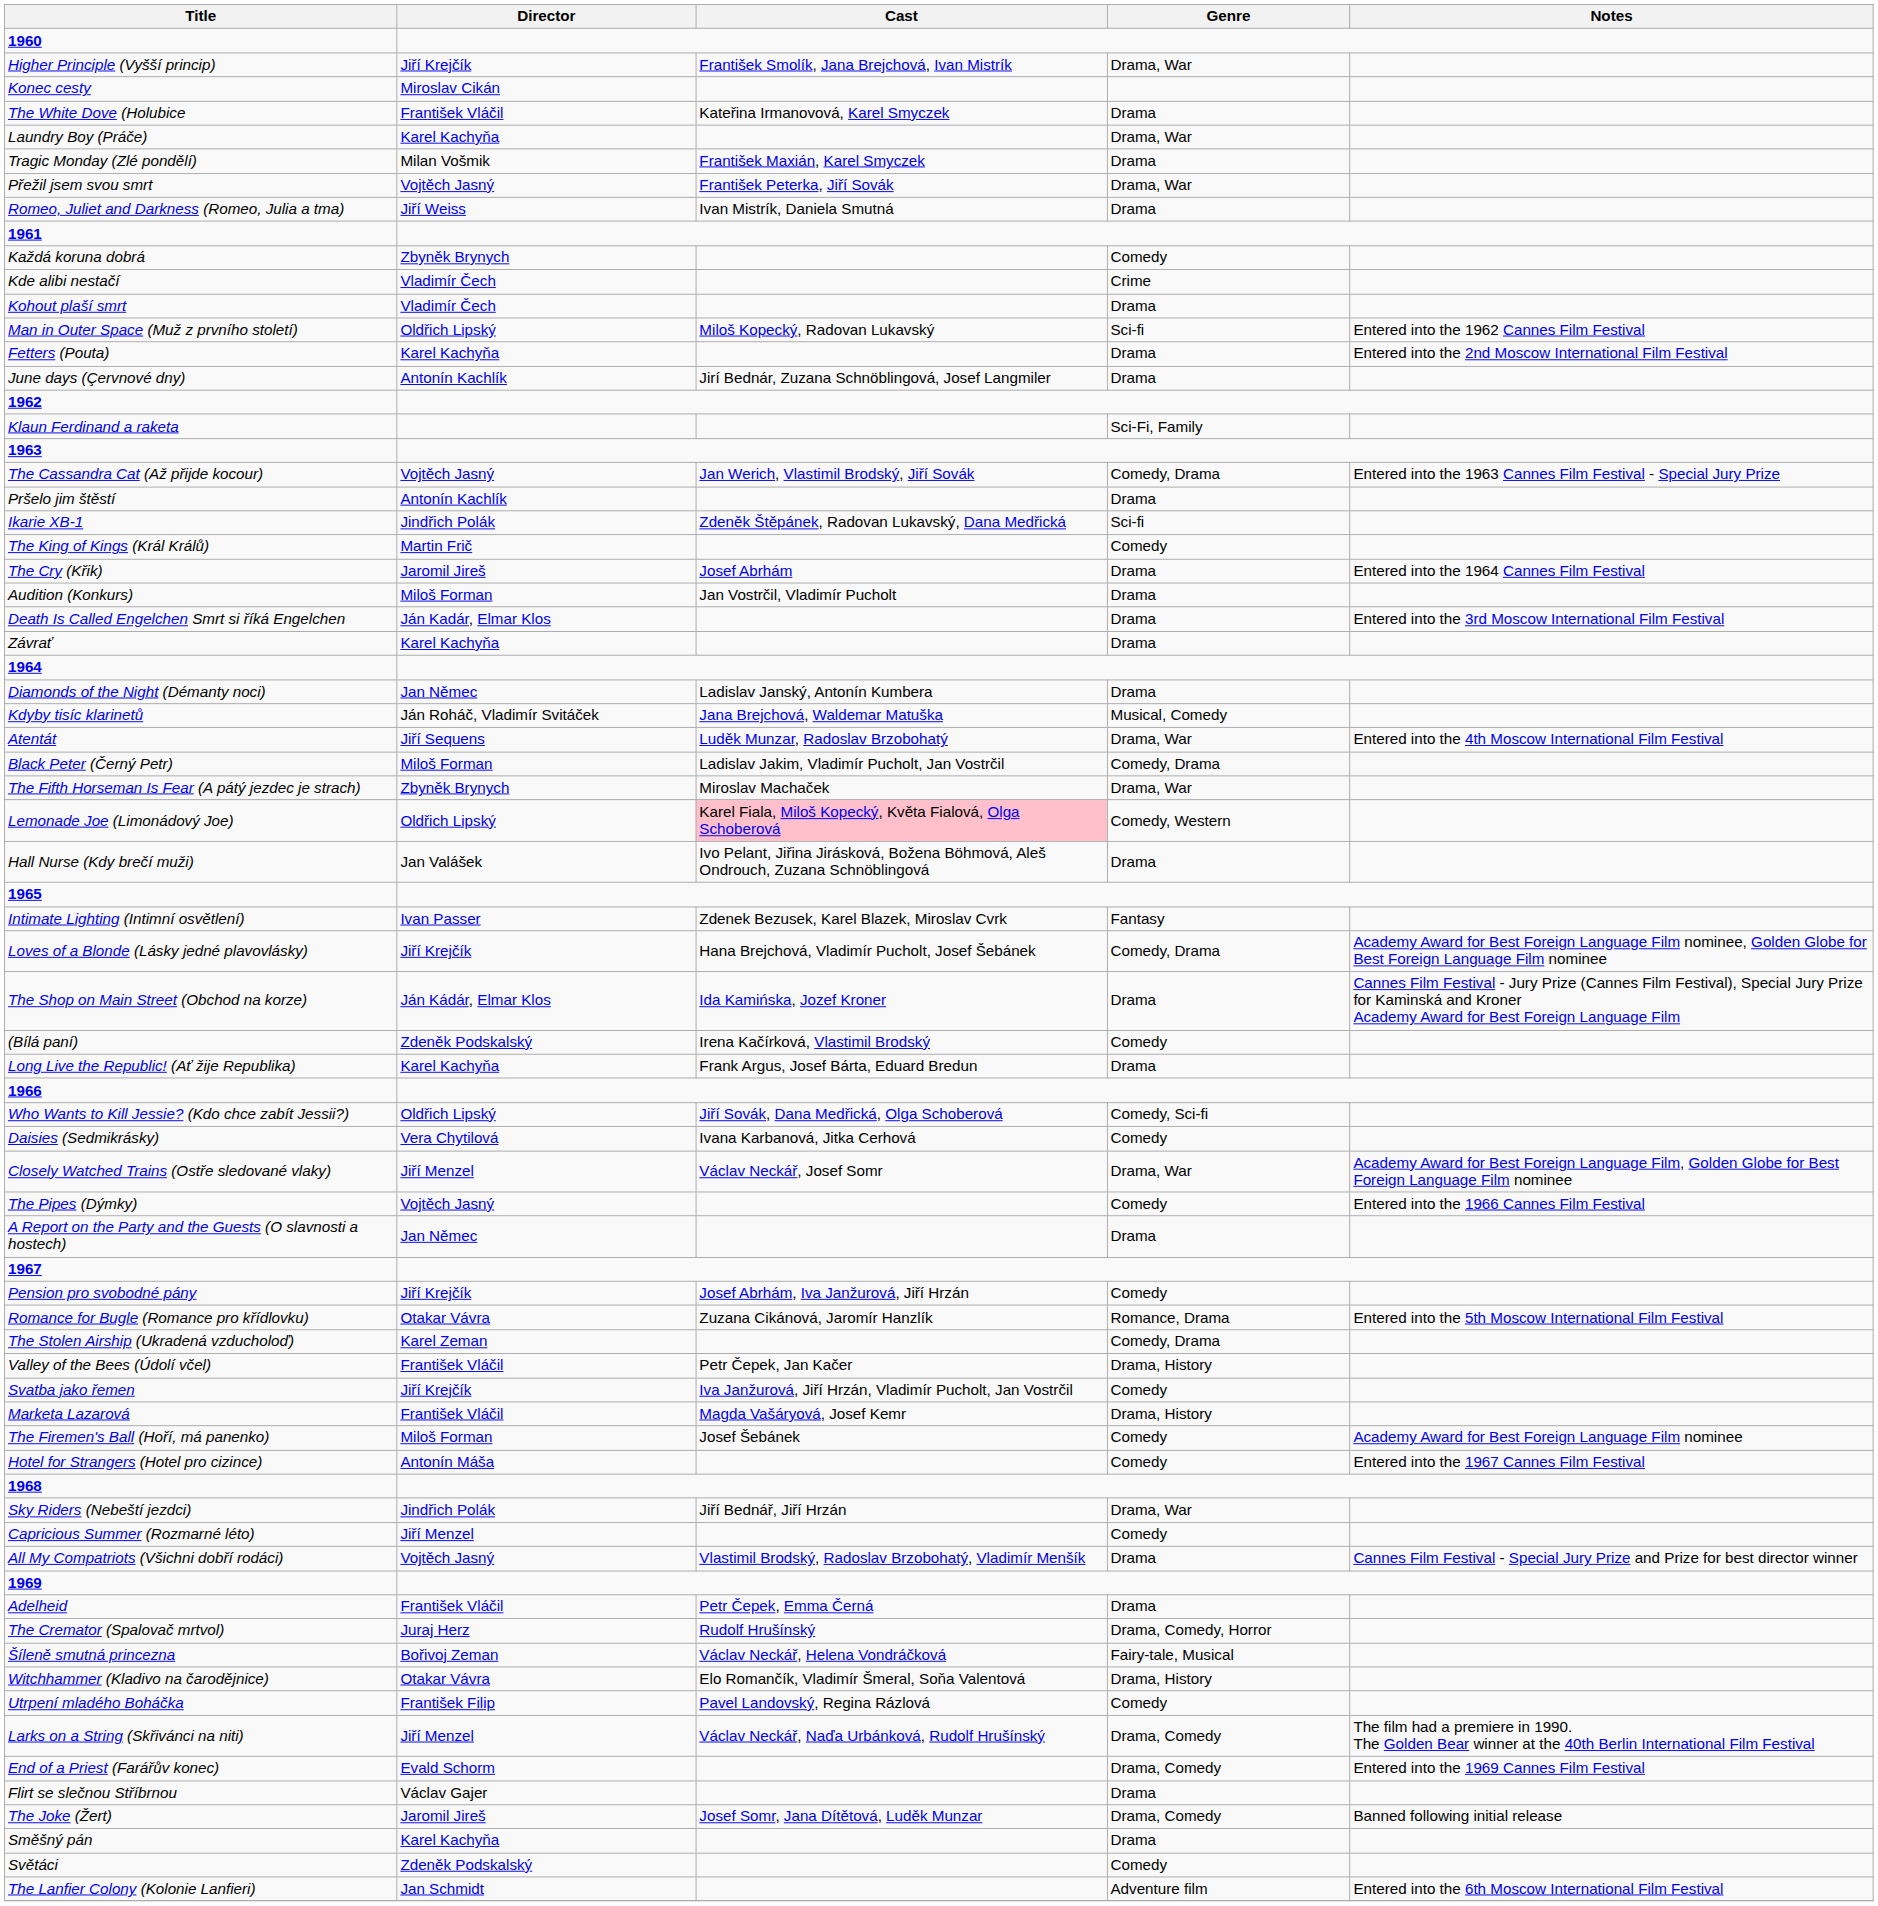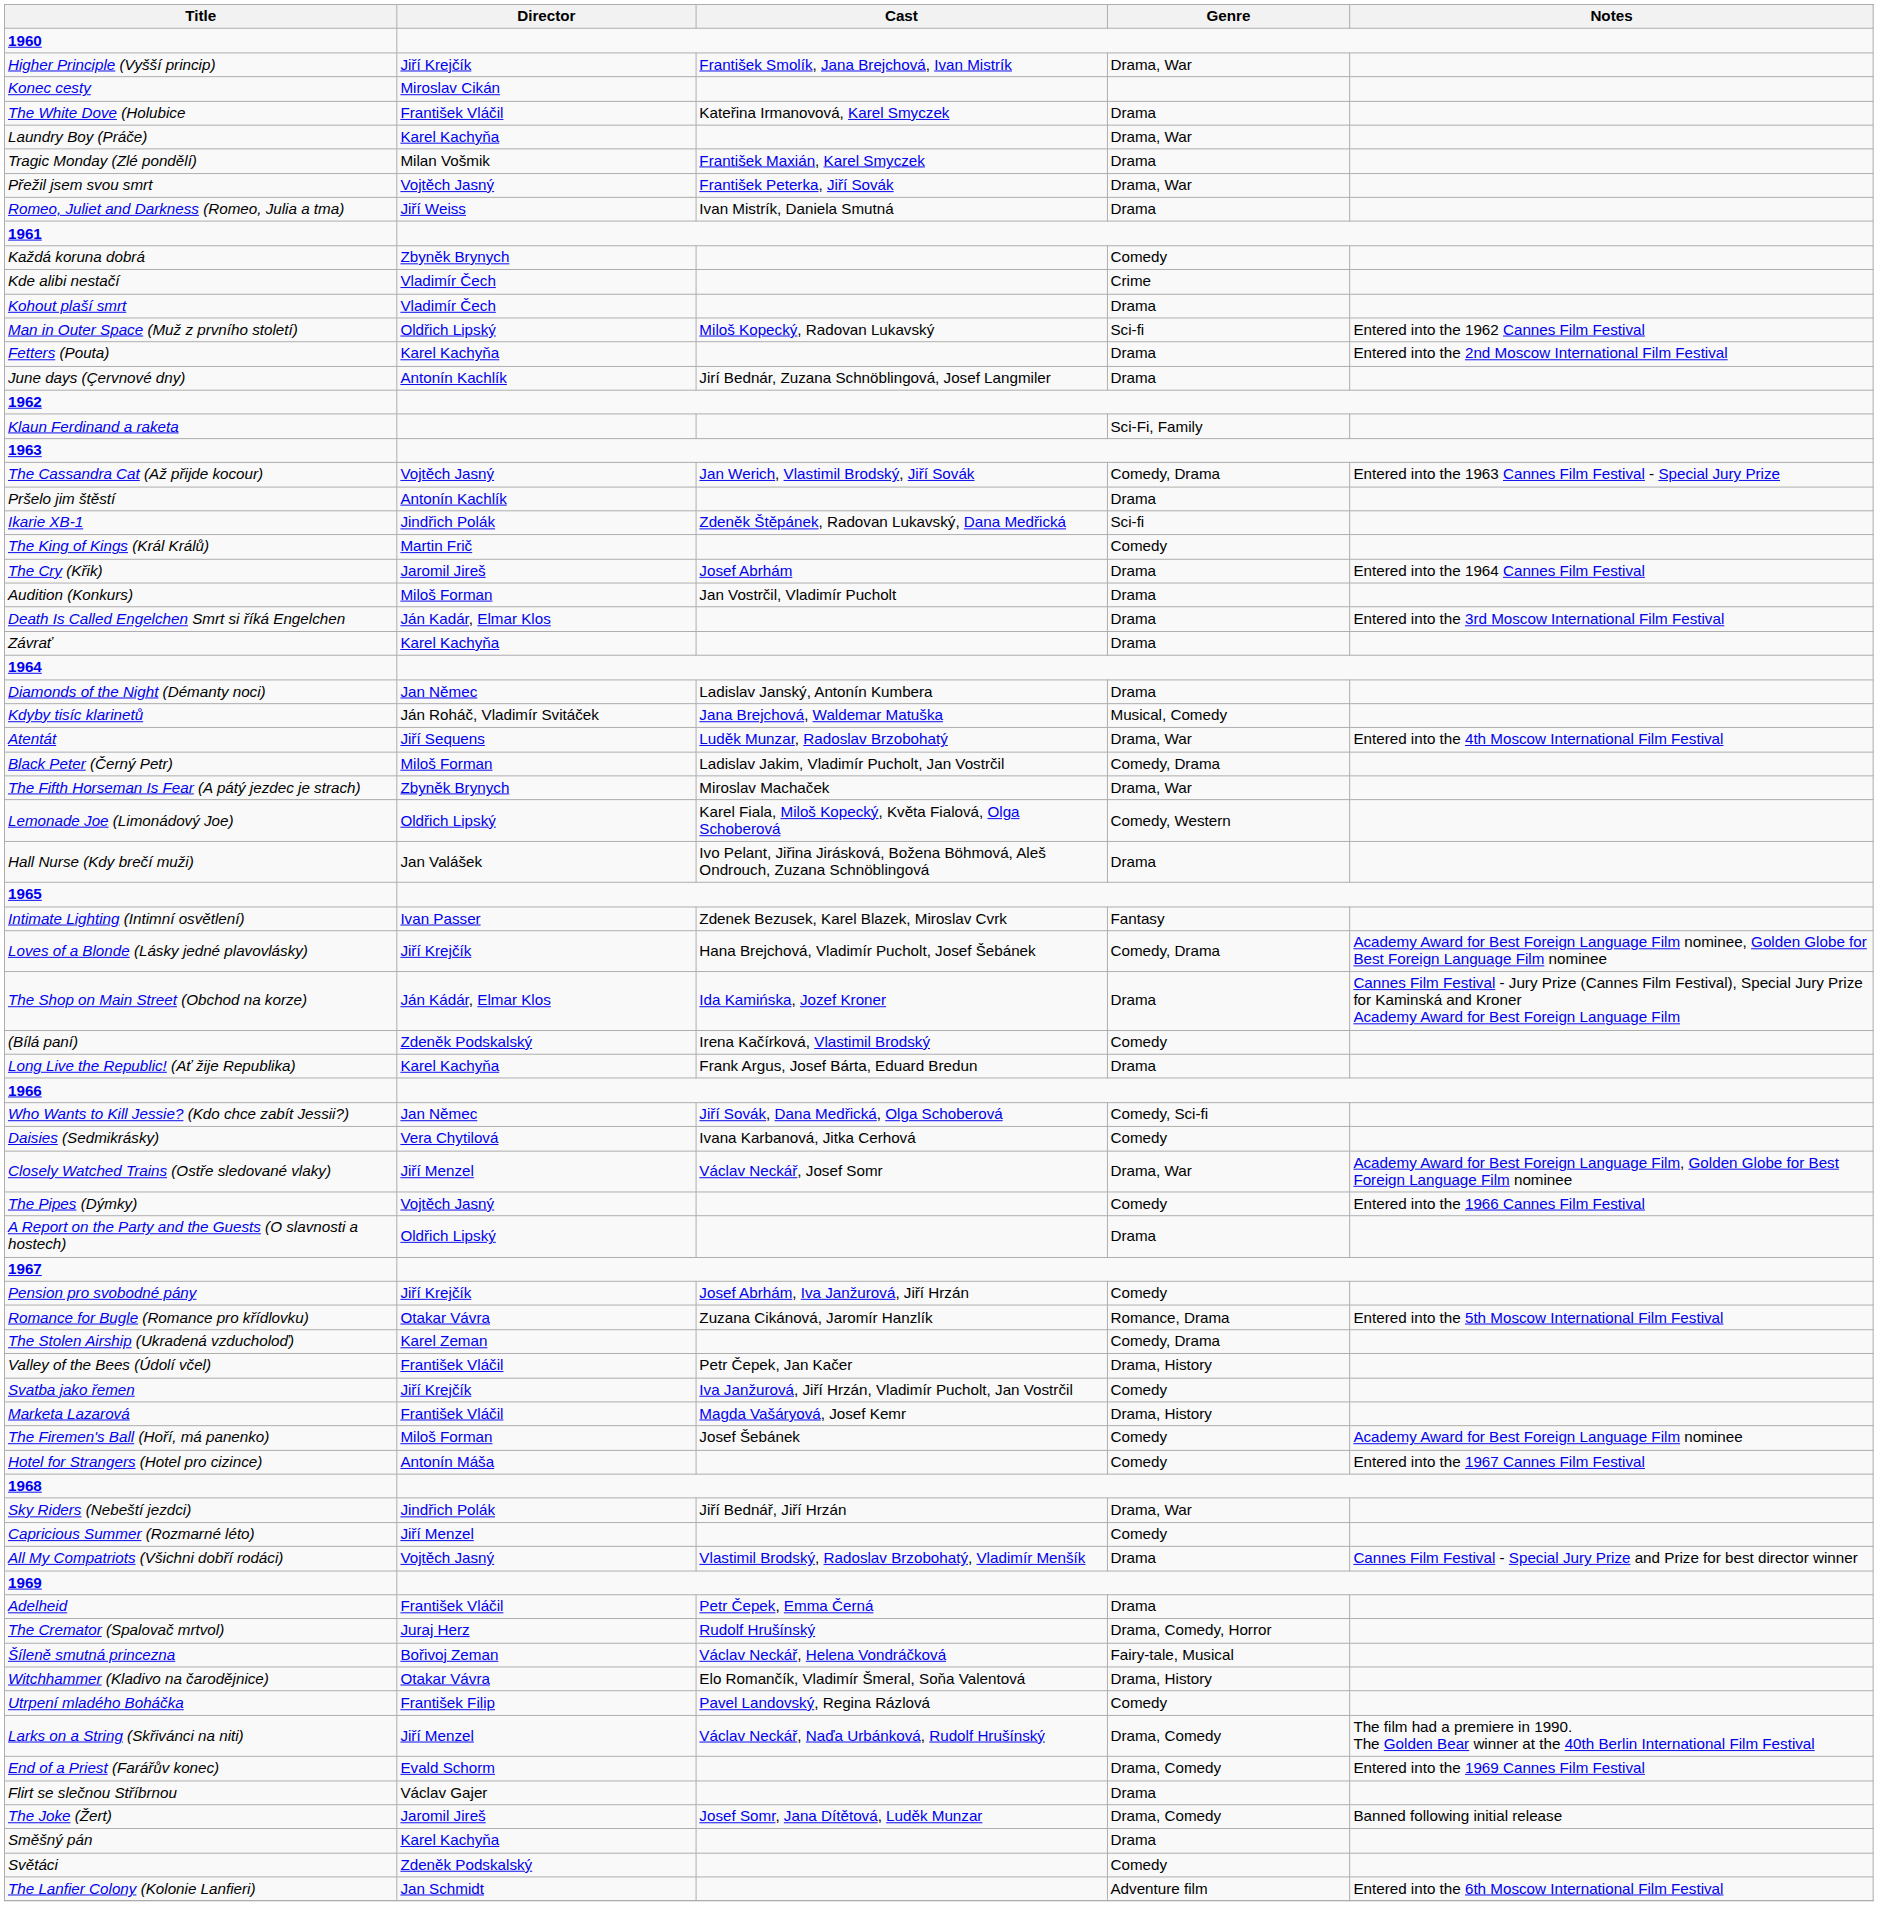Lemonade Joe (Limonádový Joe) | Cast: pink background -> no background
Who Wants to Kill Jessie? (Kdo chce zabít Jessii?) | Director: Oldřich Lipský -> Jan Němec
A Report on the Party and the Guests (O slavnosti a hostech) | Director: Jan Němec -> Oldřich Lipský
